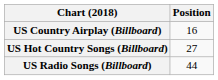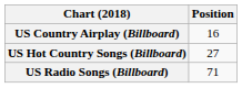US Radio Songs (Billboard) | Position: 44 -> 71
